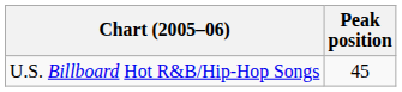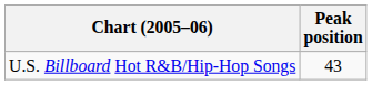U.S. Billboard Hot R&B/Hip-Hop Songs | Peak position: 45 -> 43
